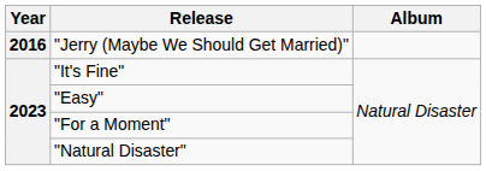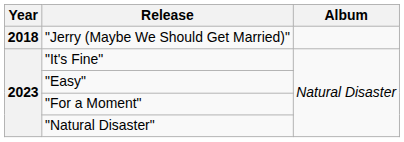"Jerry (Maybe We Should Get Married)" | Year: 2016 -> 2018
